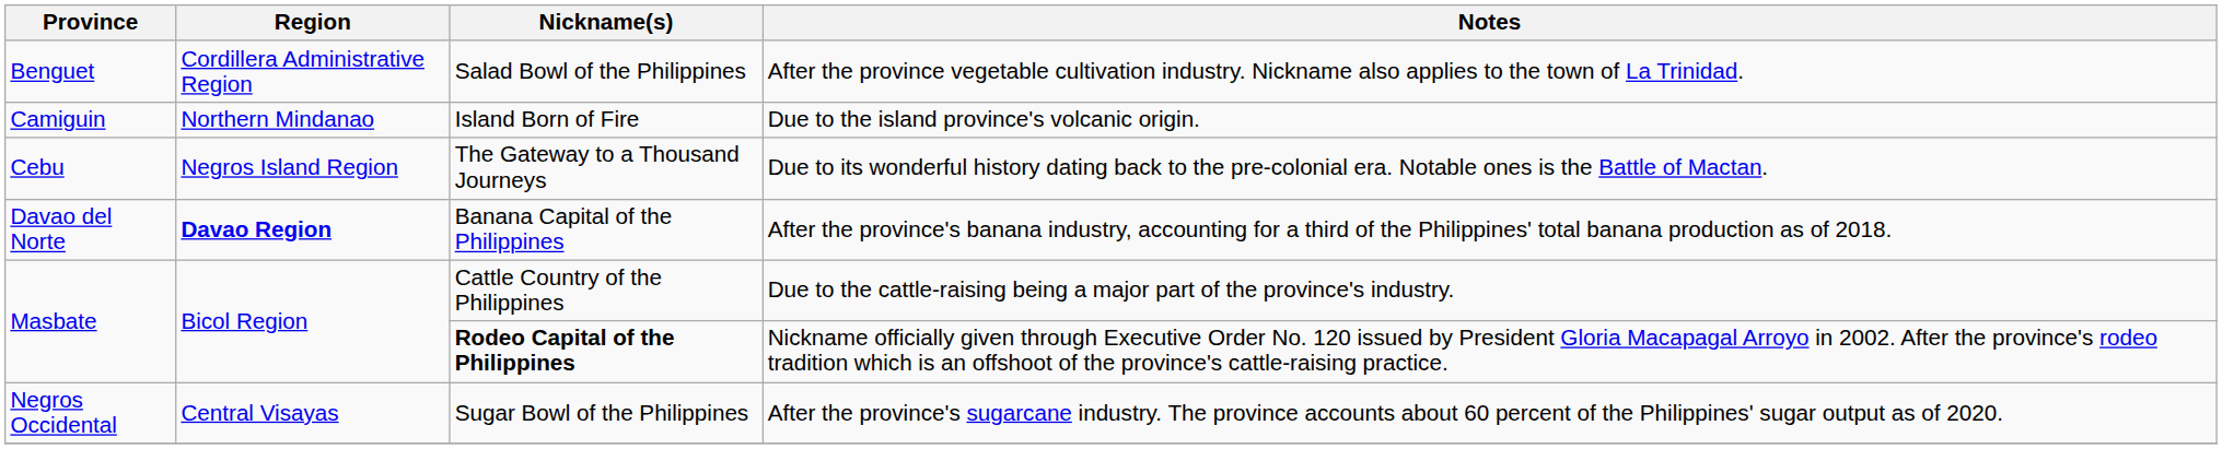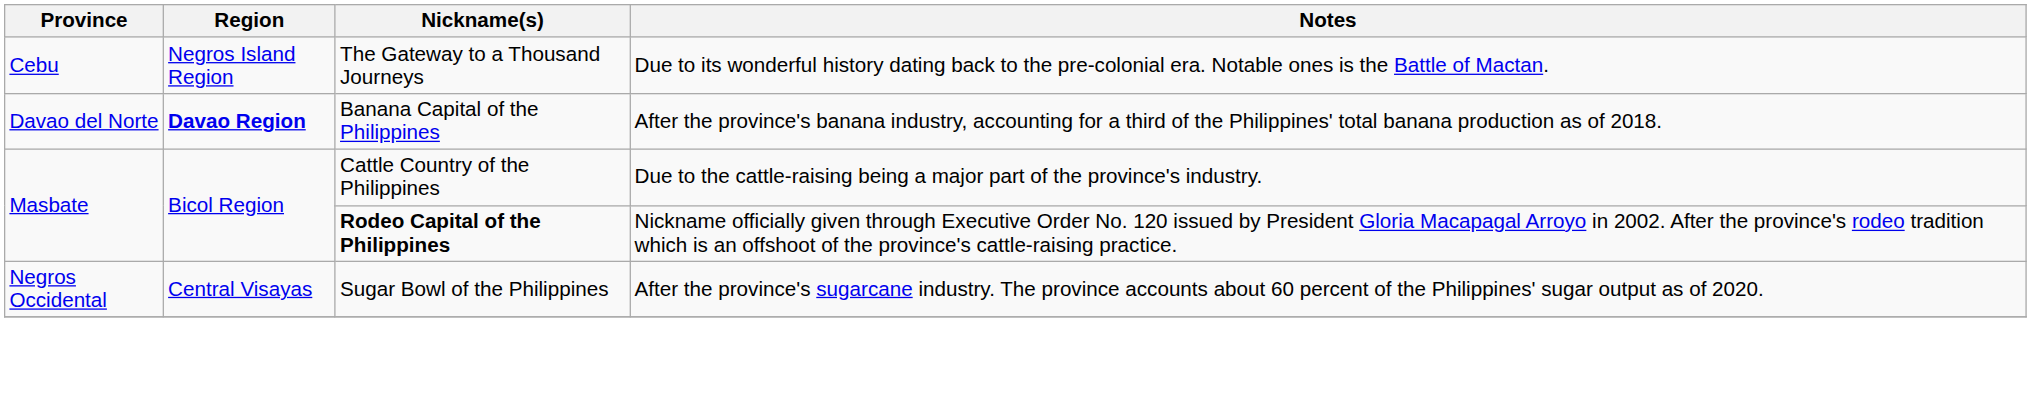- row: Benguet | Cordillera Administrative Region | Salad Bowl of the Philippines | After the province vegetable cultivation industry. Nickname also applies to the town of La Trinidad.
- row: Camiguin | Northern Mindanao | Island Born of Fire | Due to the island province's volcanic origin.
